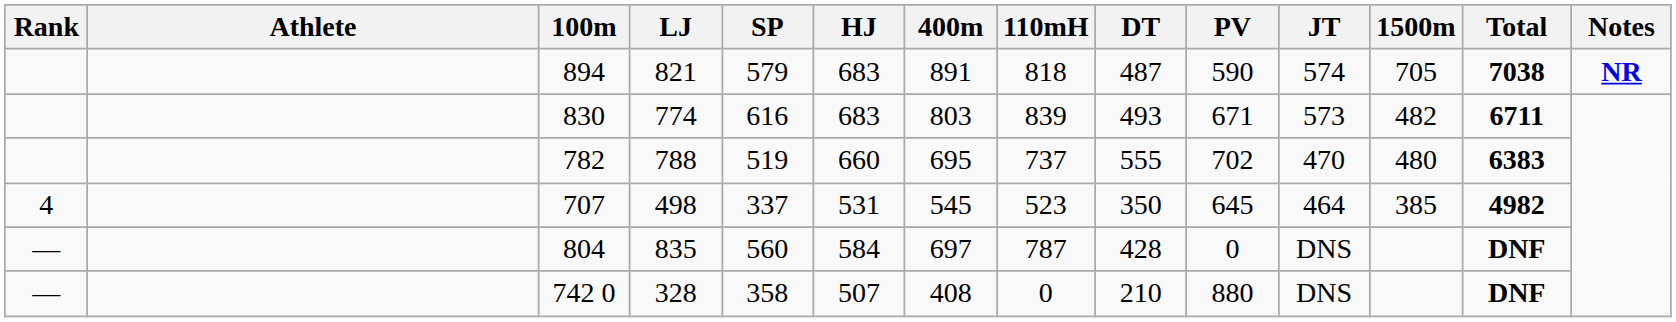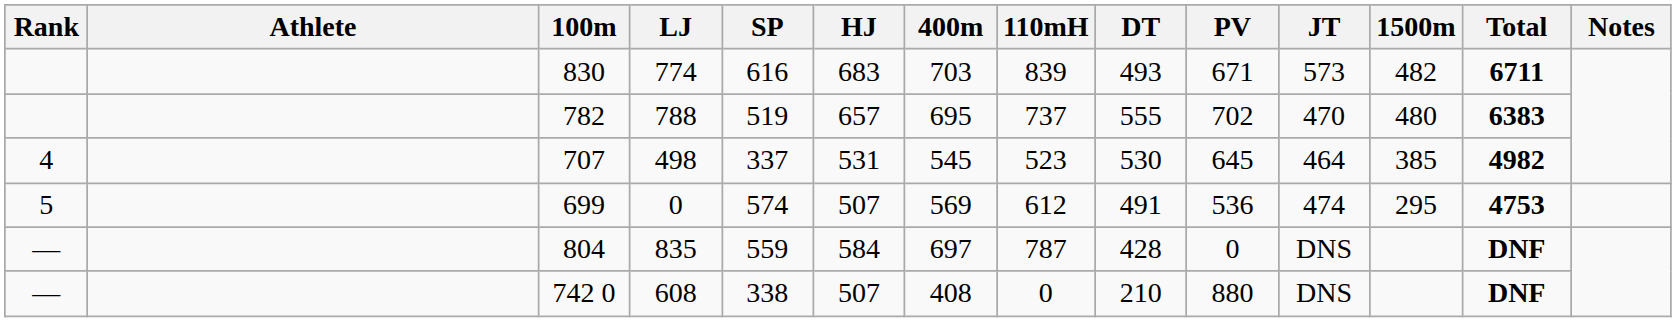- row: 894 | 821 | 579 | 683 | 891 | 818 | 487 | 590 | 574 | 705 | 7038 | NR
830 | 400m: 803 -> 703
782 | HJ: 660 -> 657
707 | DT: 350 -> 530
+ row: 5 | 699 | 0 | 574 | 507 | 569 | 612 | 491 | 536 | 474 | 295 | 4753
804 | SP: 560 -> 559
742 0 | LJ: 328 -> 608
742 0 | SP: 358 -> 338
